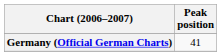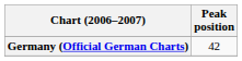Germany (Official German Charts) | Peak position: 41 -> 42
